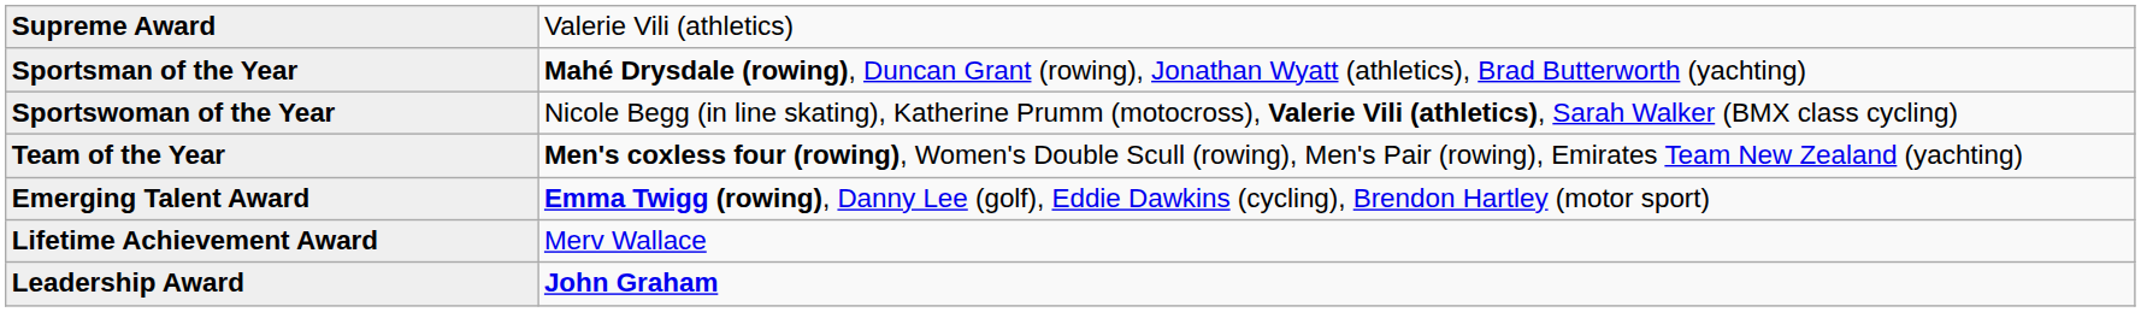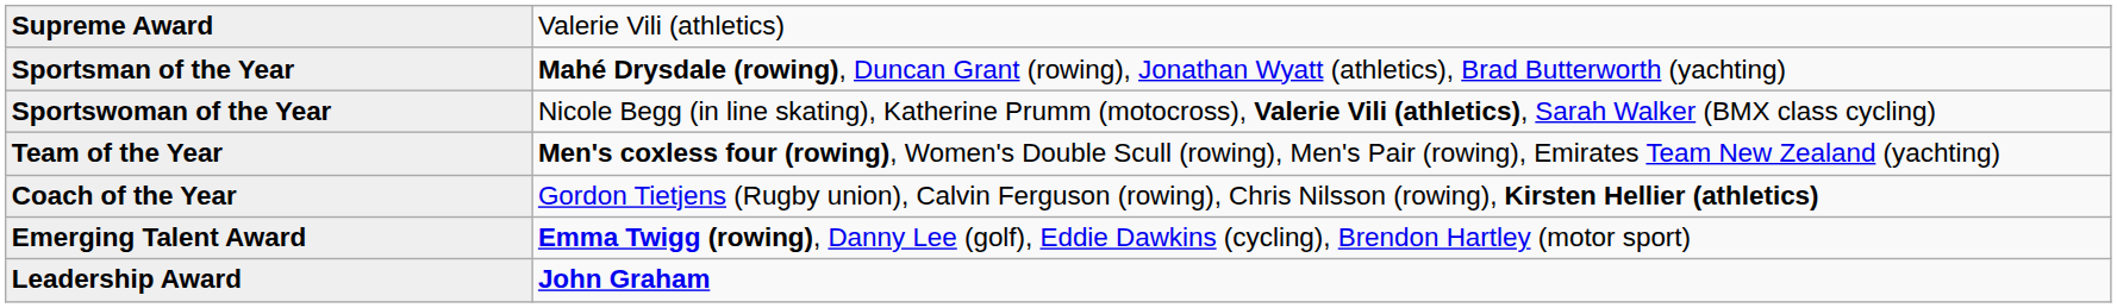+ row: Coach of the Year | Gordon Tietjens (Rugby union), Calvin Ferguson (rowing), Chris Nilsson (rowing), Kirsten Hellier (athletics)
- row: Lifetime Achievement Award | Merv Wallace
